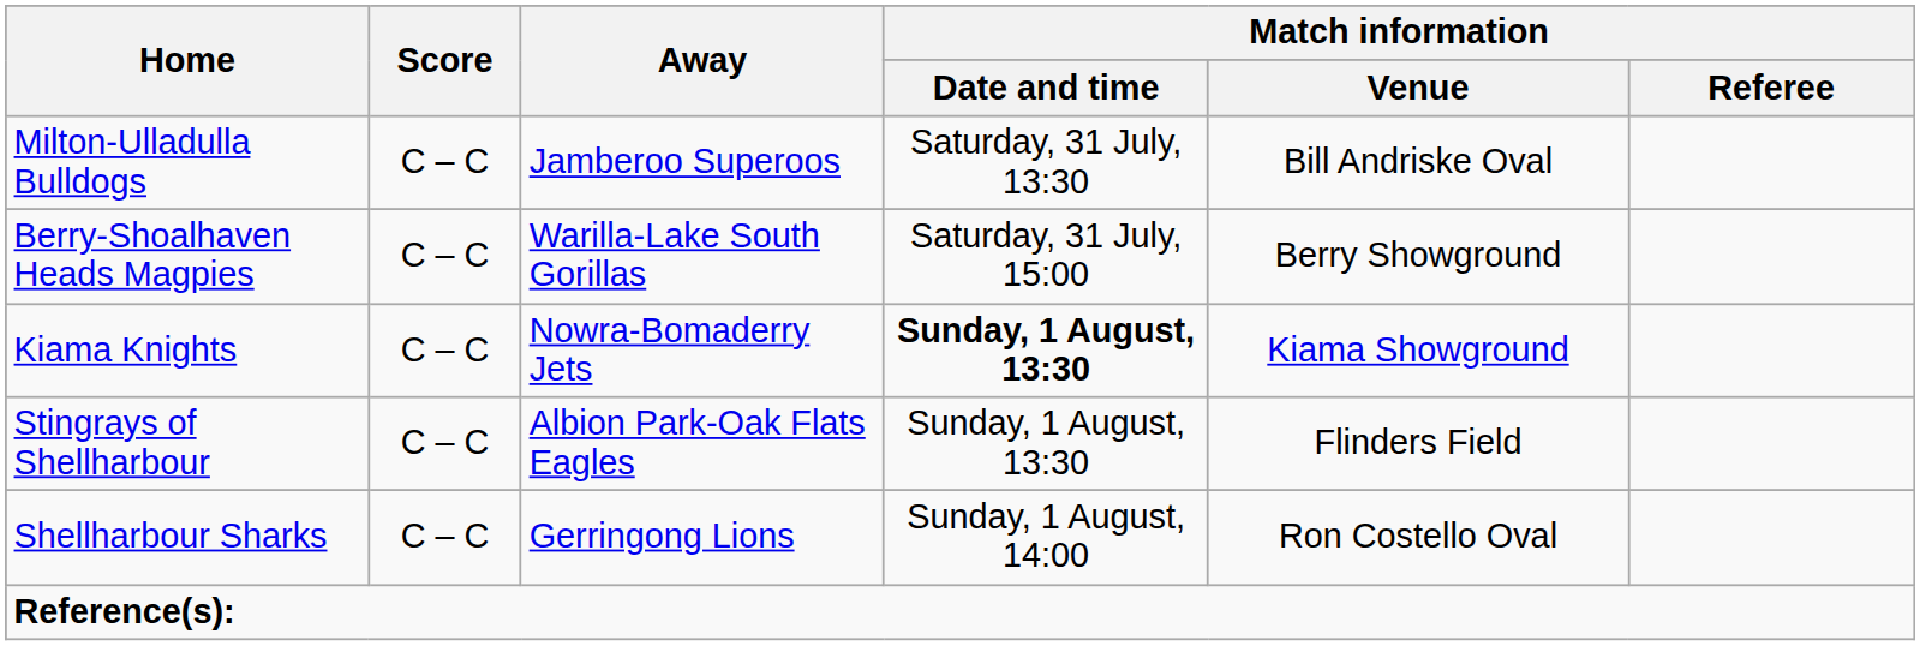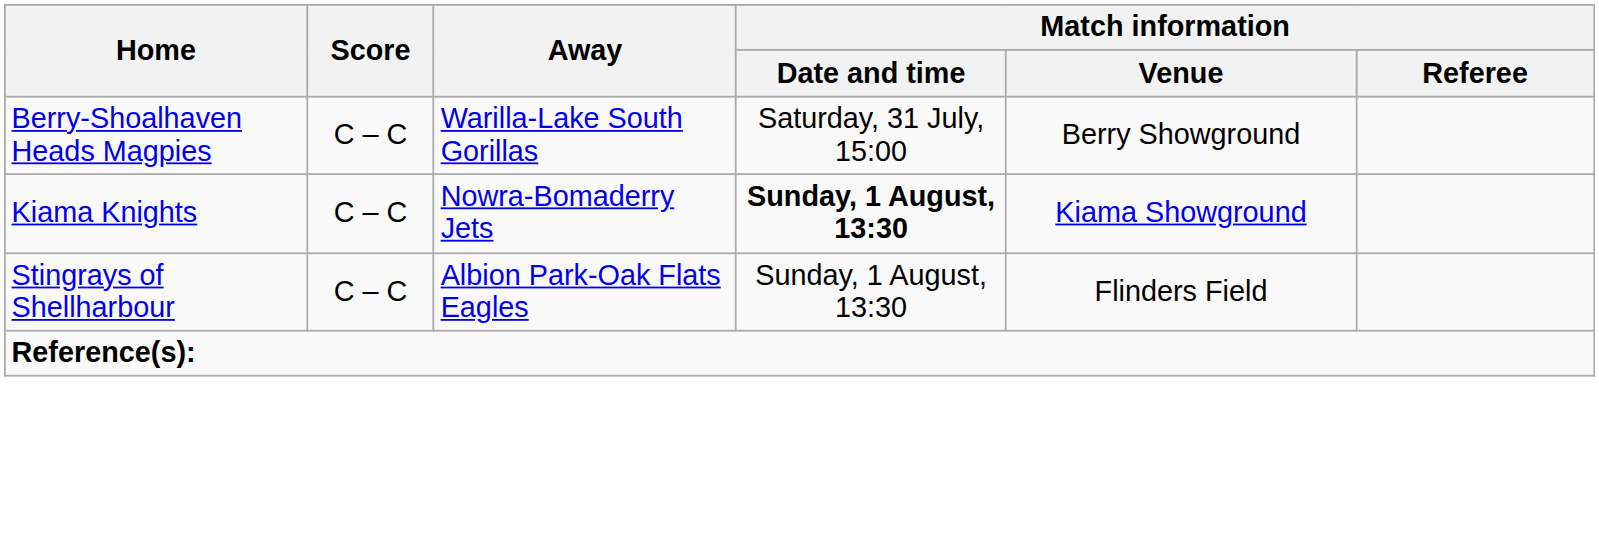- row: Milton-Ulladulla Bulldogs | C – C | Jamberoo Superoos | Saturday, 31 July, 13:30 | Bill Andriske Oval
- row: Shellharbour Sharks | C – C | Gerringong Lions | Sunday, 1 August, 14:00 | Ron Costello Oval
